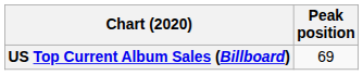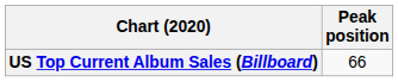US Top Current Album Sales (Billboard) | Peak position: 69 -> 66
